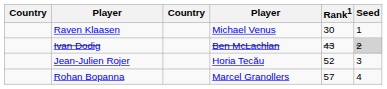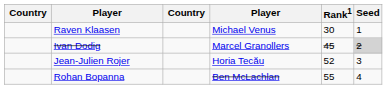Ivan Dodig | column 4: Ben McLachlan -> Marcel Granollers
Ivan Dodig | Rank1: 43 -> 45
Rohan Bopanna | column 4: Marcel Granollers -> Ben McLachlan
Rohan Bopanna | Rank1: 57 -> 55
